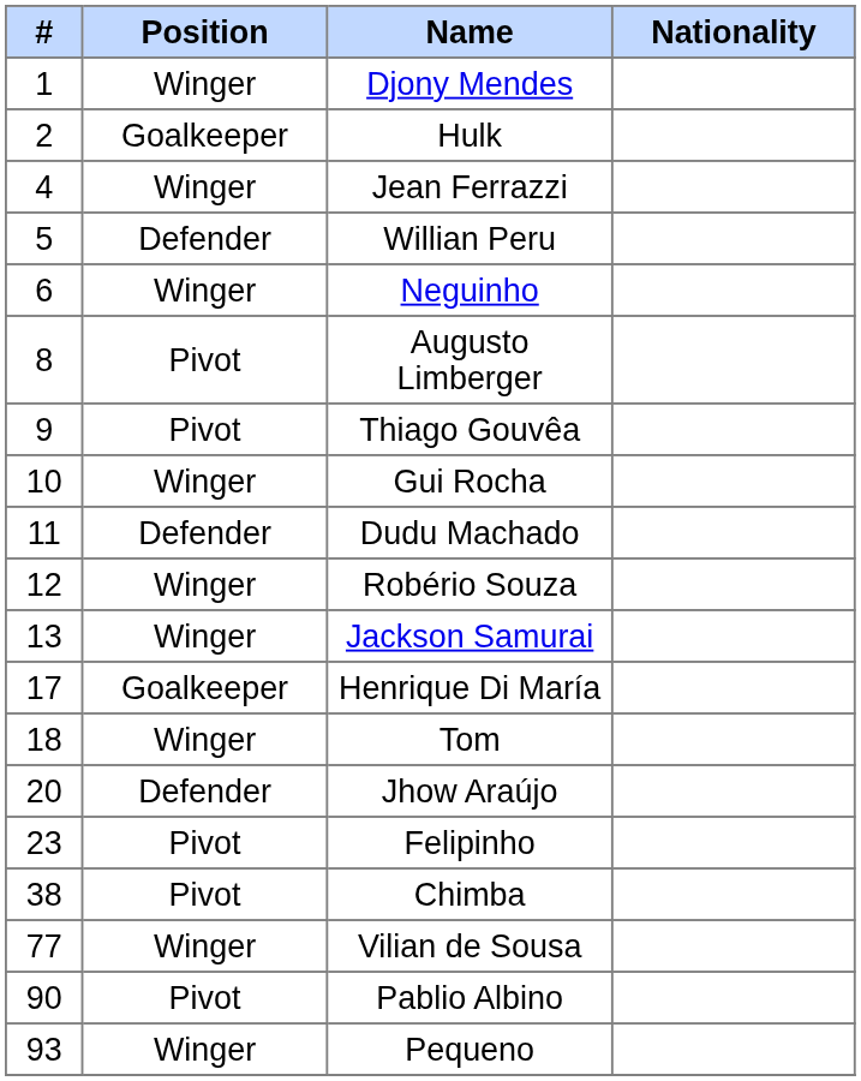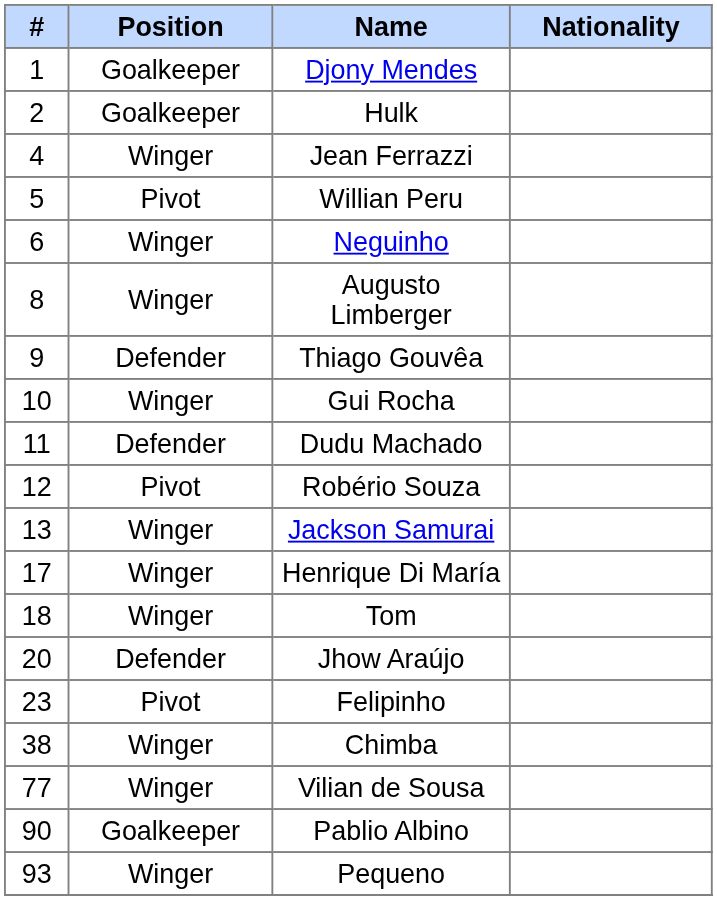Djony Mendes | Position: Winger -> Goalkeeper
Willian Peru | Position: Defender -> Pivot
Augusto Limberger | Position: Pivot -> Winger
Thiago Gouvêa | Position: Pivot -> Defender
Robério Souza | Position: Winger -> Pivot
Henrique Di María | Position: Goalkeeper -> Winger
Chimba | Position: Pivot -> Winger
Pablio Albino | Position: Pivot -> Goalkeeper
